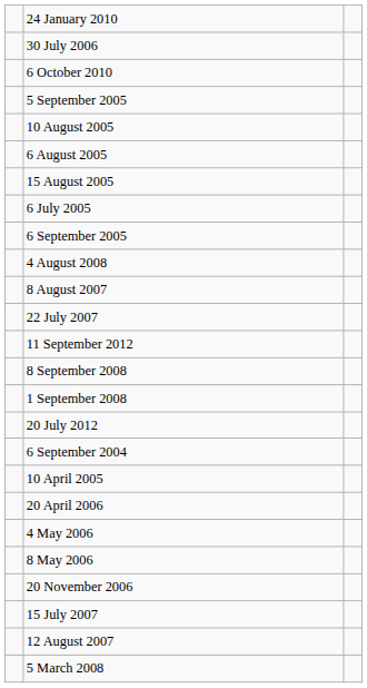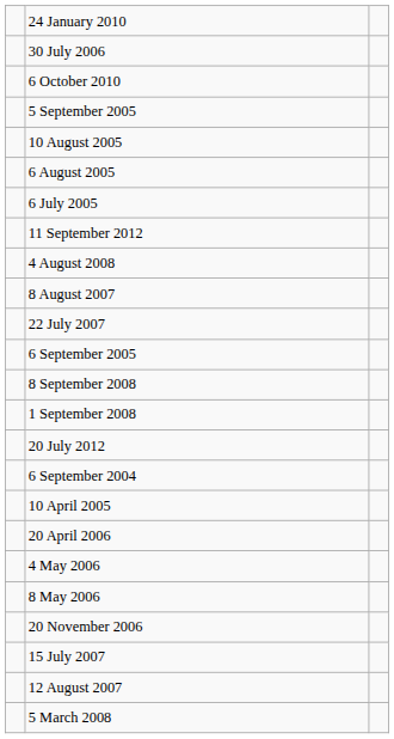- row: 15 August 2005
rows swapped: 11 September 2012 <-> 6 September 2005
